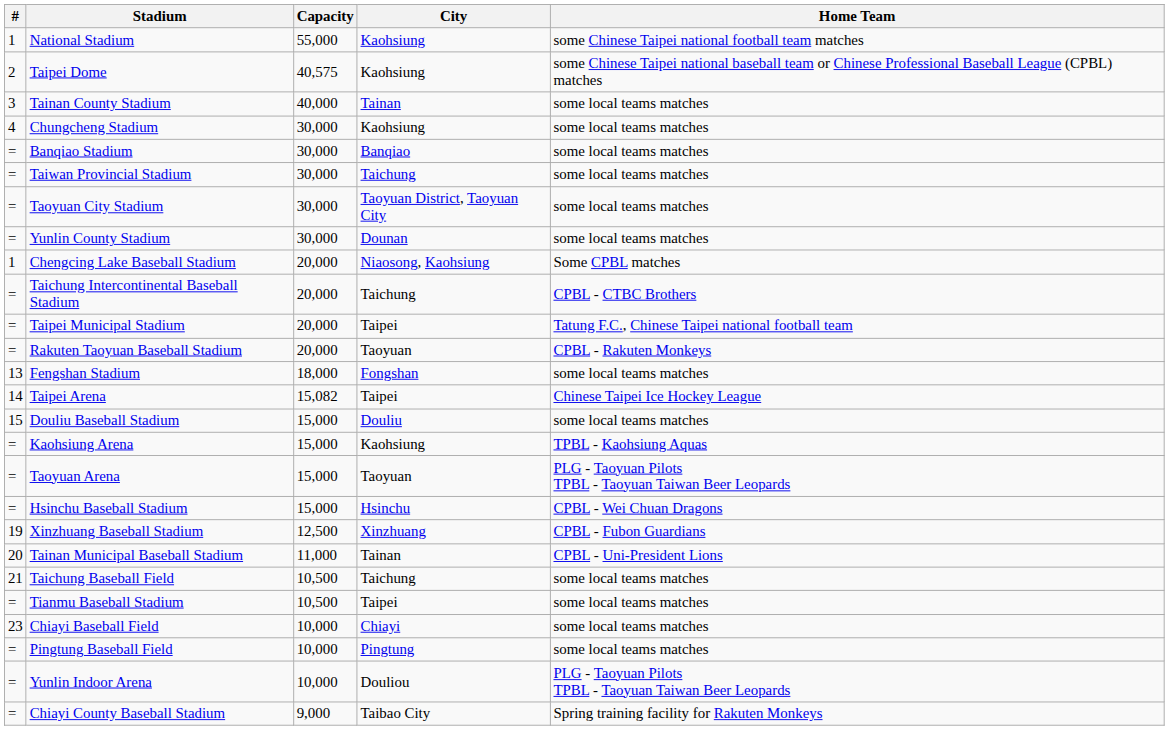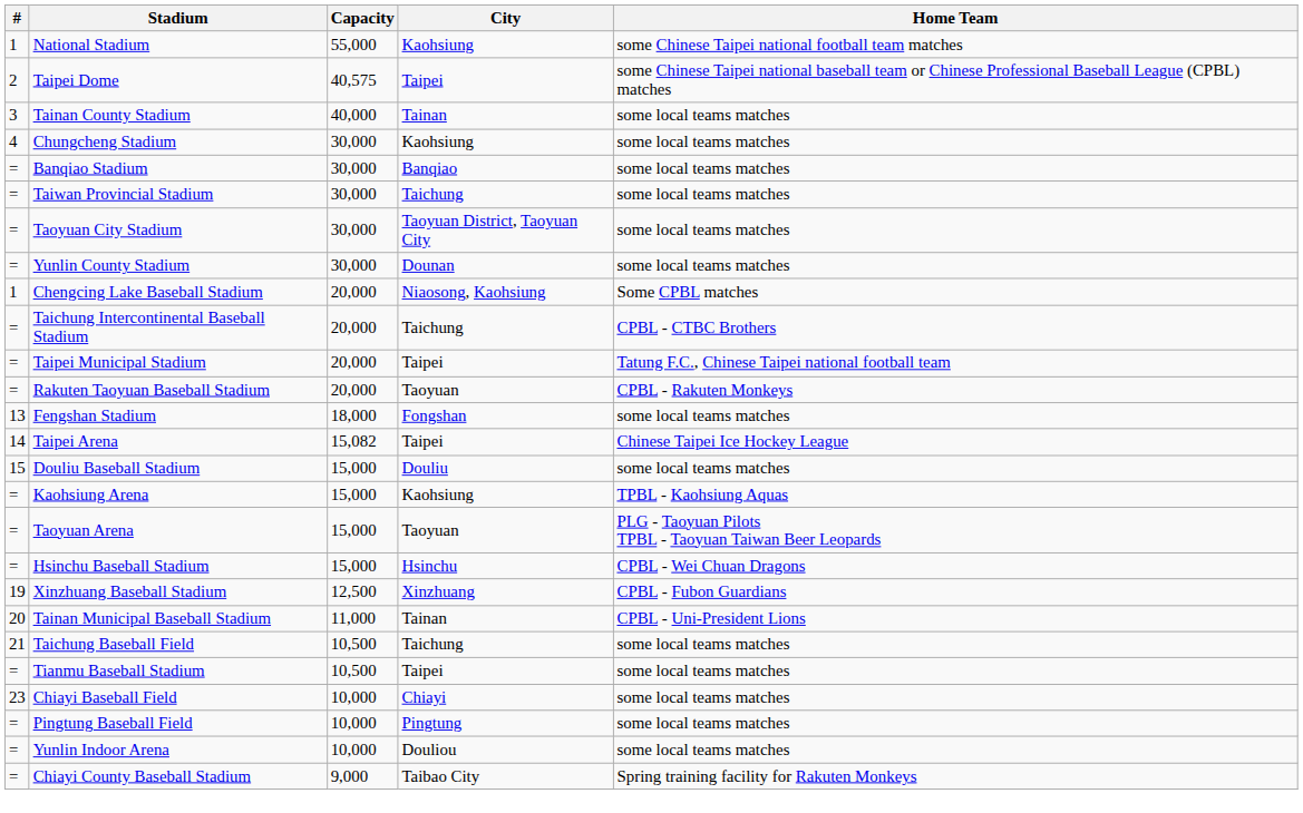Taipei Dome | City: Kaohsiung -> Taipei
Yunlin Indoor Arena | Home Team: PLG - Taoyuan Pilots TPBL - Taoyuan Taiwan Beer Leopards -> some local teams matches
